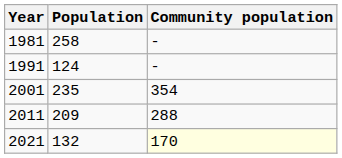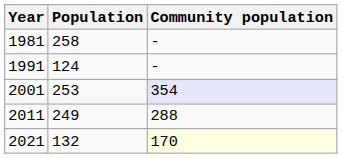2001 | Population: 235 -> 253
2001 | Community population: no background -> lavender background
2011 | Population: 209 -> 249
